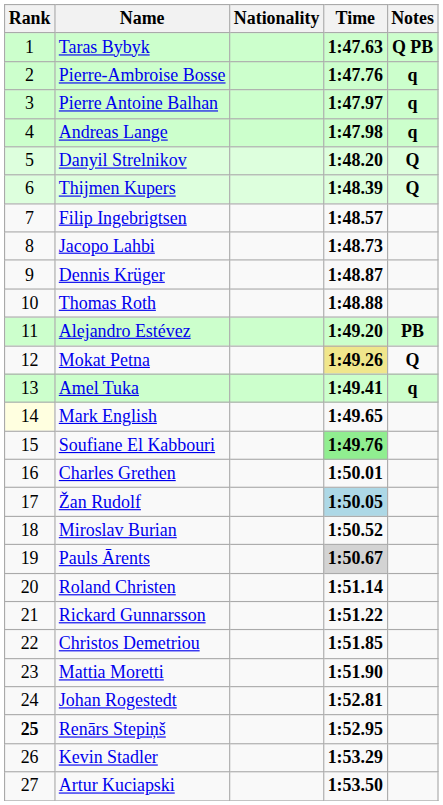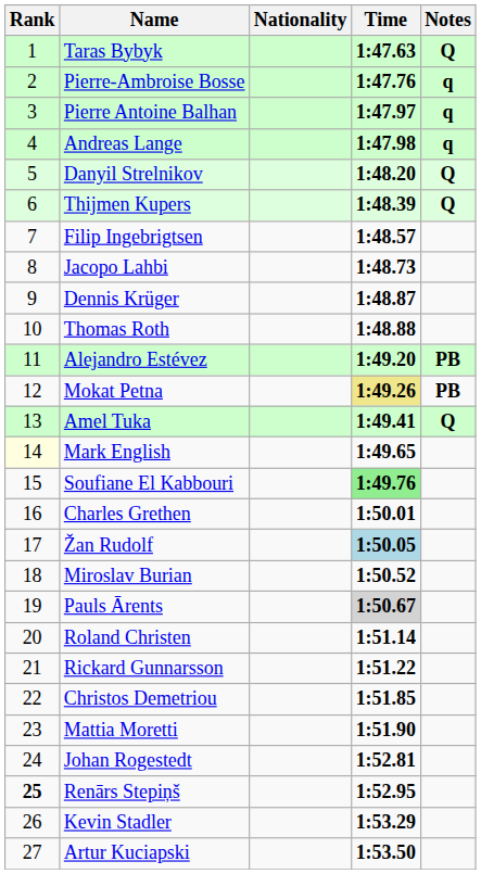Taras Bybyk | Notes: Q PB -> Q
Mokat Petna | Notes: Q -> PB
Amel Tuka | Notes: q -> Q
